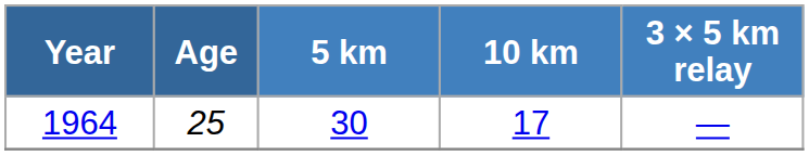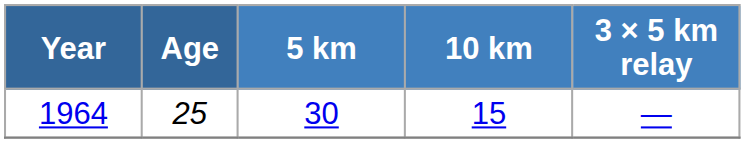1964 | 10 km: 17 -> 15
